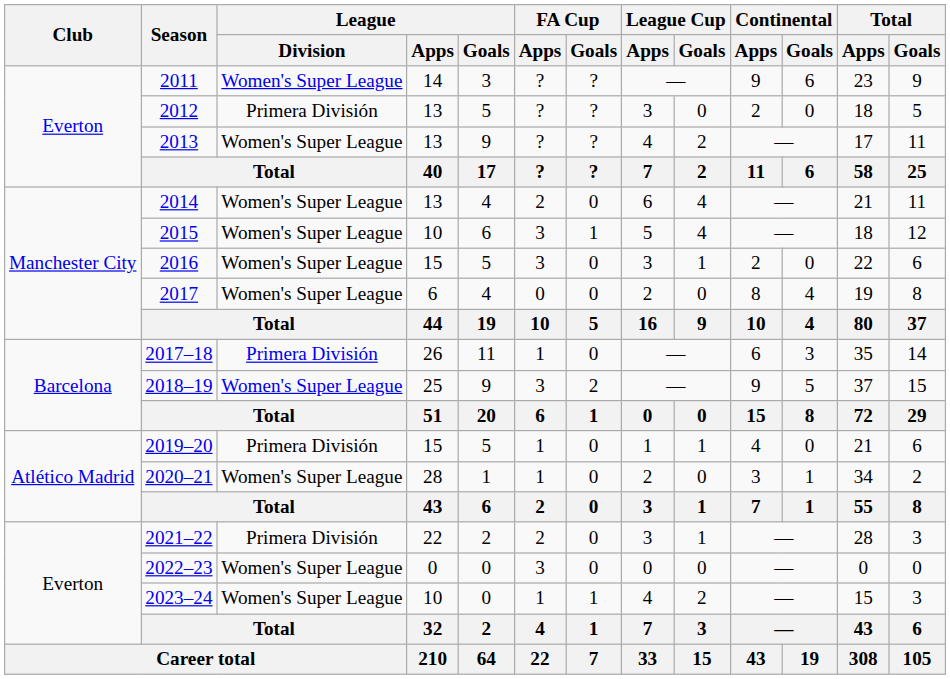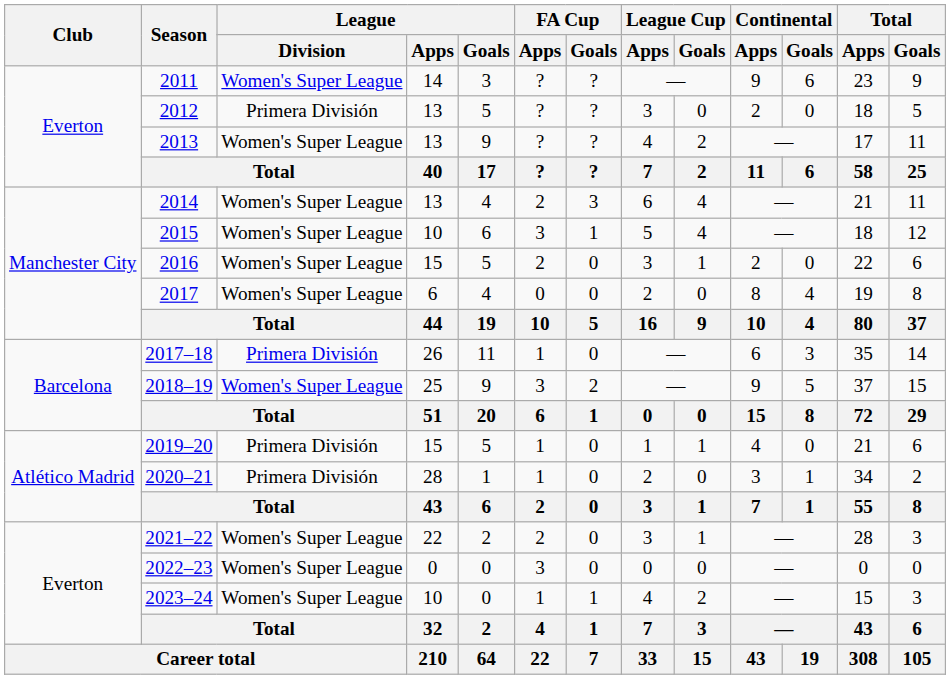2014 | FA Cup / Goals: 0 -> 3
2016 | FA Cup / Apps: 3 -> 2
2020–21 | League / Division: Women's Super League -> Primera División
2021–22 | League / Division: Primera División -> Women's Super League
